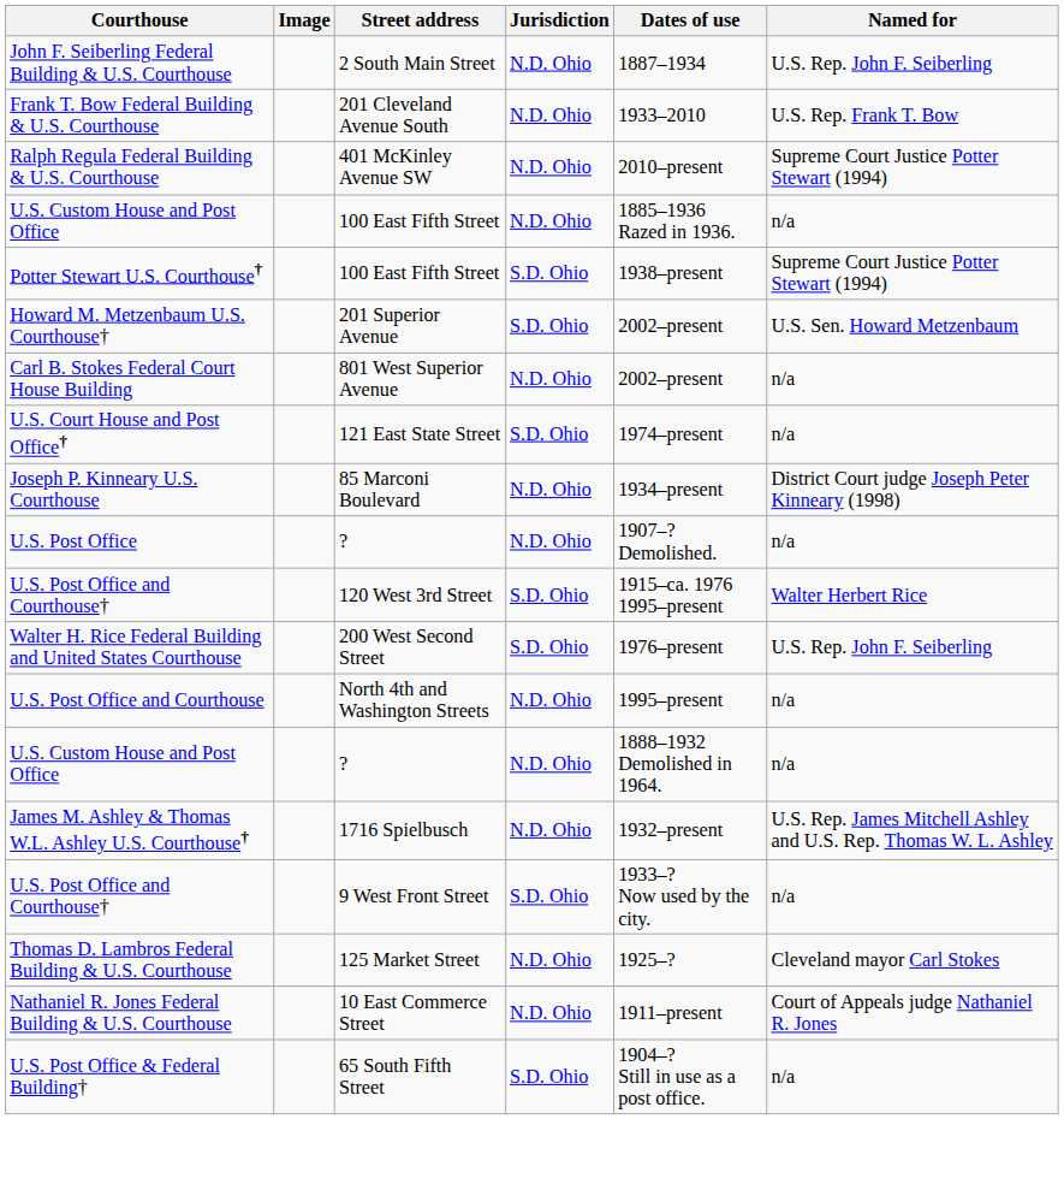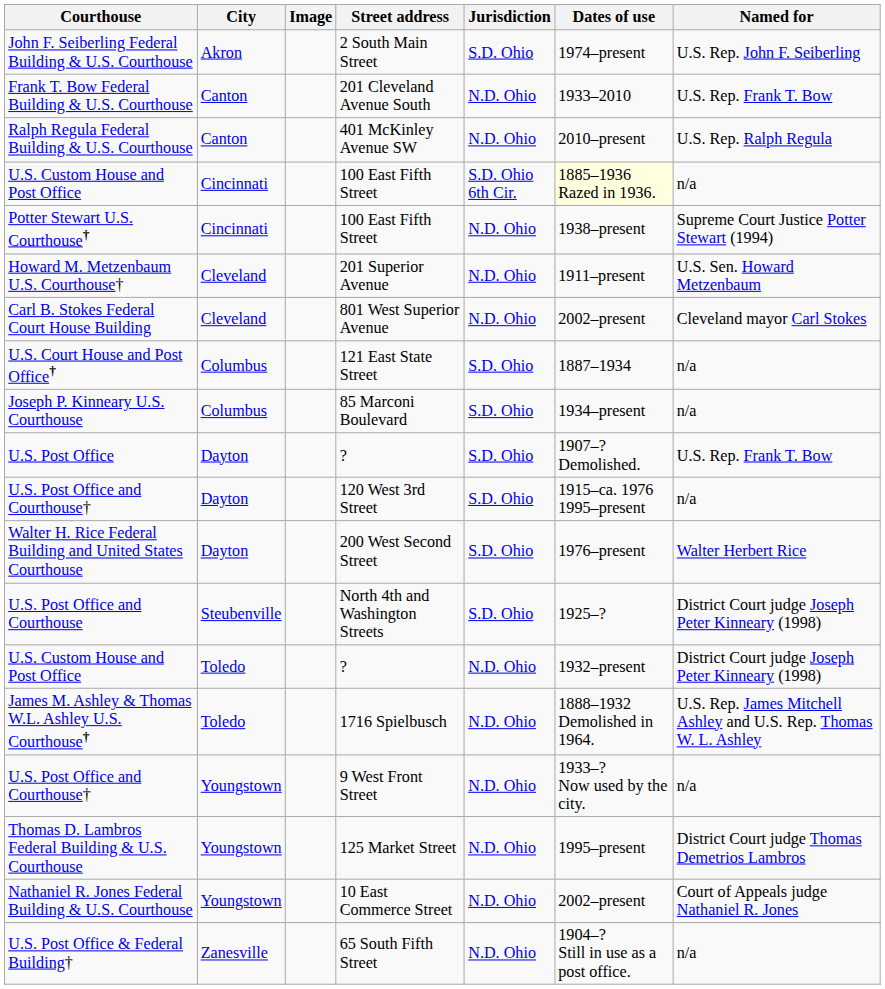+ column: City | Akron | Canton | Canton | Cincinnati | Cincinnati | Cleveland | Cleveland | Columbus | Columbus | Dayton | Dayton | Dayton | Steubenville | Toledo | Toledo | Youngstown | Youngstown | Youngstown | Zanesville
John F. Seiberling Federal Building & U.S. Courthouse | Jurisdiction: N.D. Ohio -> S.D. Ohio
John F. Seiberling Federal Building & U.S. Courthouse | Dates of use: 1887–1934 -> 1974–present
Ralph Regula Federal Building & U.S. Courthouse | Named for: Supreme Court Justice Potter Stewart (1994) -> U.S. Rep. Ralph Regula
U.S. Custom House and Post Office / 100 East Fifth Street | Jurisdiction: N.D. Ohio -> S.D. Ohio 6th Cir.
U.S. Custom House and Post Office / 100 East Fifth Street | Dates of use: no background -> lightyellow background
Potter Stewart U.S. Courthouse† | Jurisdiction: S.D. Ohio -> N.D. Ohio
Howard M. Metzenbaum U.S. Courthouse† | Jurisdiction: S.D. Ohio -> N.D. Ohio
Howard M. Metzenbaum U.S. Courthouse† | Dates of use: 2002–present -> 1911–present
Carl B. Stokes Federal Court House Building | Named for: n/a -> Cleveland mayor Carl Stokes
U.S. Court House and Post Office† | Dates of use: 1974–present -> 1887–1934
Joseph P. Kinneary U.S. Courthouse | Jurisdiction: N.D. Ohio -> S.D. Ohio
Joseph P. Kinneary U.S. Courthouse | Named for: District Court judge Joseph Peter Kinneary (1998) -> n/a
U.S. Post Office | Jurisdiction: N.D. Ohio -> S.D. Ohio
U.S. Post Office | Named for: n/a -> U.S. Rep. Frank T. Bow
U.S. Post Office and Courthouse† / 120 West 3rd Street | Named for: Walter Herbert Rice -> n/a
Walter H. Rice Federal Building and United States Courthouse | Named for: U.S. Rep. John F. Seiberling -> Walter Herbert Rice
U.S. Post Office and Courthouse | Jurisdiction: N.D. Ohio -> S.D. Ohio
U.S. Post Office and Courthouse | Dates of use: 1995–present -> 1925–?
U.S. Post Office and Courthouse | Named for: n/a -> District Court judge Joseph Peter Kinneary (1998)
U.S. Custom House and Post Office / ? | Dates of use: 1888–1932 Demolished in 1964. -> 1932–present
U.S. Custom House and Post Office / ? | Named for: n/a -> District Court judge Joseph Peter Kinneary (1998)
James M. Ashley & Thomas W.L. Ashley U.S. Courthouse† | Dates of use: 1932–present -> 1888–1932 Demolished in 1964.
U.S. Post Office and Courthouse† / 9 West Front Street | Jurisdiction: S.D. Ohio -> N.D. Ohio
Thomas D. Lambros Federal Building & U.S. Courthouse | Dates of use: 1925–? -> 1995–present
Thomas D. Lambros Federal Building & U.S. Courthouse | Named for: Cleveland mayor Carl Stokes -> District Court judge Thomas Demetrios Lambros
Nathaniel R. Jones Federal Building & U.S. Courthouse | Dates of use: 1911–present -> 2002–present
U.S. Post Office & Federal Building† | Jurisdiction: S.D. Ohio -> N.D. Ohio
